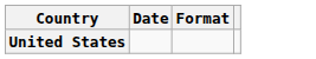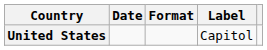+ column: Label | Capitol
